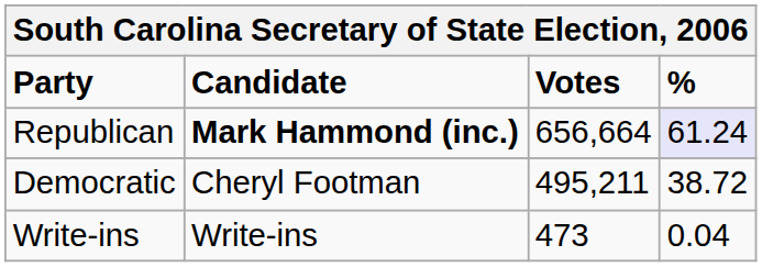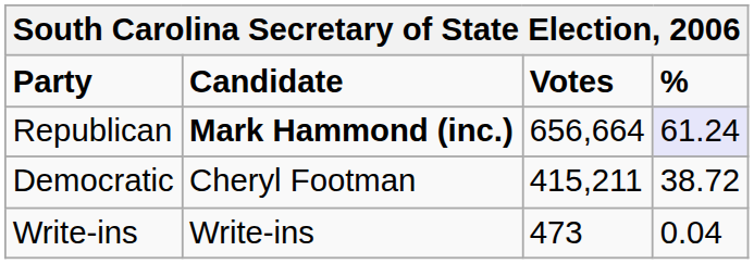Democratic | Votes: 495,211 -> 415,211
